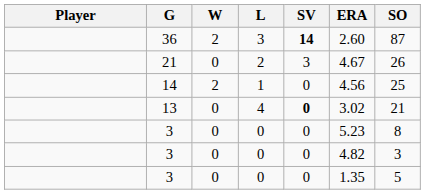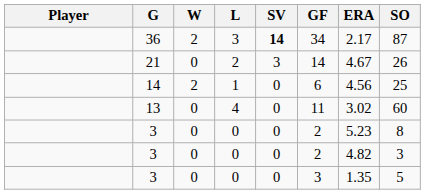+ column: GF | 34 | 14 | 6 | 11 | 2 | 2 | 3
36 | ERA: 2.60 -> 2.17
13 | SV: bold -> normal
13 | SO: 21 -> 60
